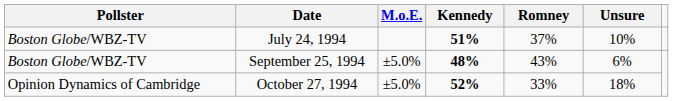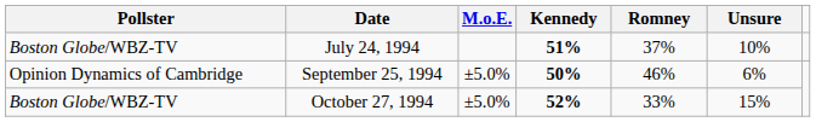September 25, 1994 | Pollster: Boston Globe/WBZ-TV -> Opinion Dynamics of Cambridge
September 25, 1994 | Kennedy: 48% -> 50%
September 25, 1994 | Romney: 43% -> 46%
October 27, 1994 | Pollster: Opinion Dynamics of Cambridge -> Boston Globe/WBZ-TV
October 27, 1994 | Unsure: 18% -> 15%
